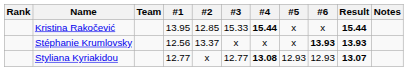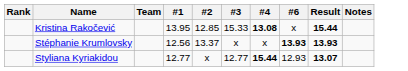- column: #5 | x | x | 12.93
Kristina Rakočević | #4: 15.44 -> 13.08
Styliana Kyriakidou | #4: 13.08 -> 15.44
